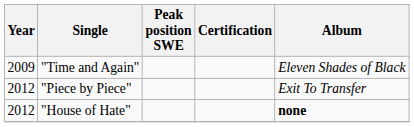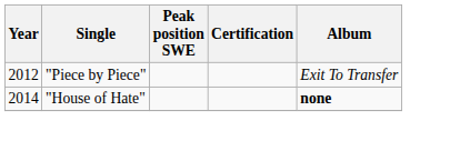- row: 2009 | "Time and Again" | Eleven Shades of Black
"House of Hate" | Year: 2012 -> 2014
